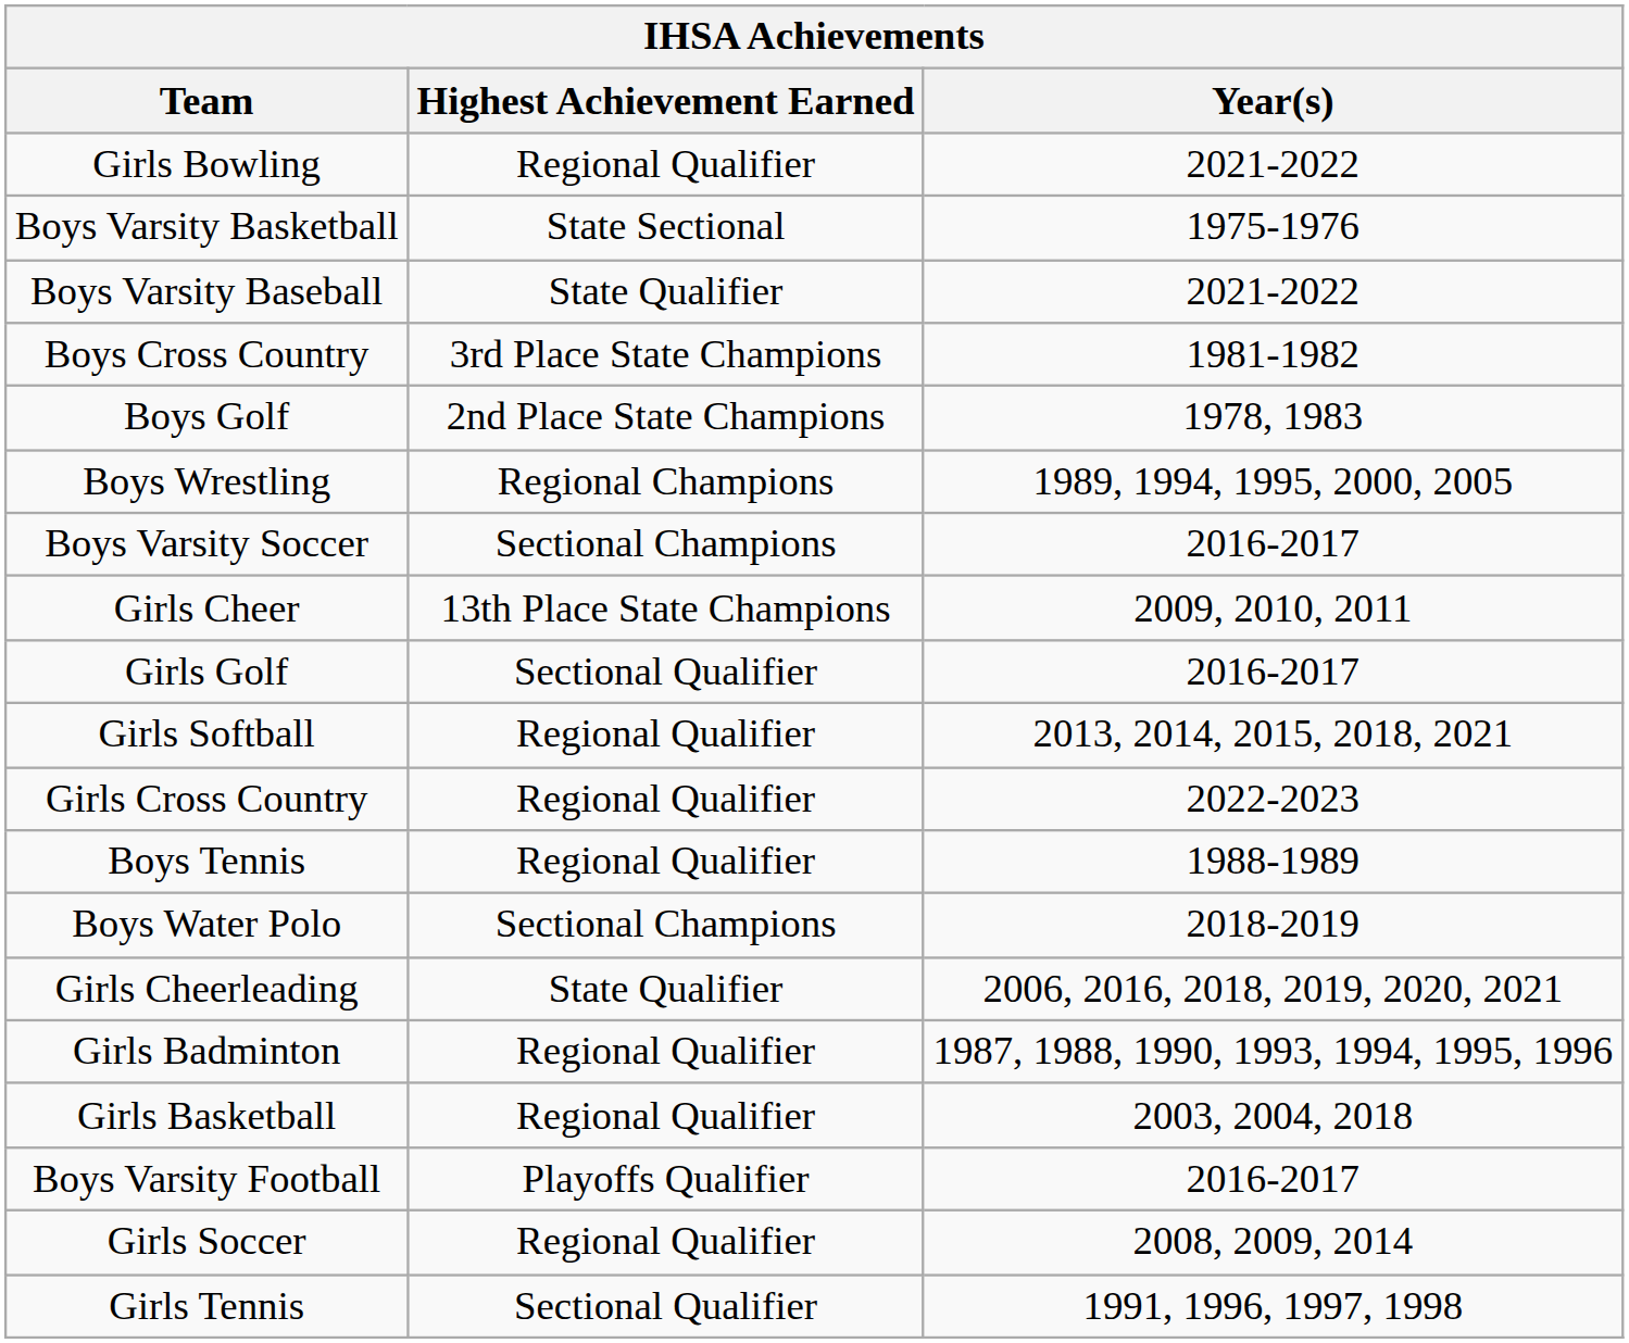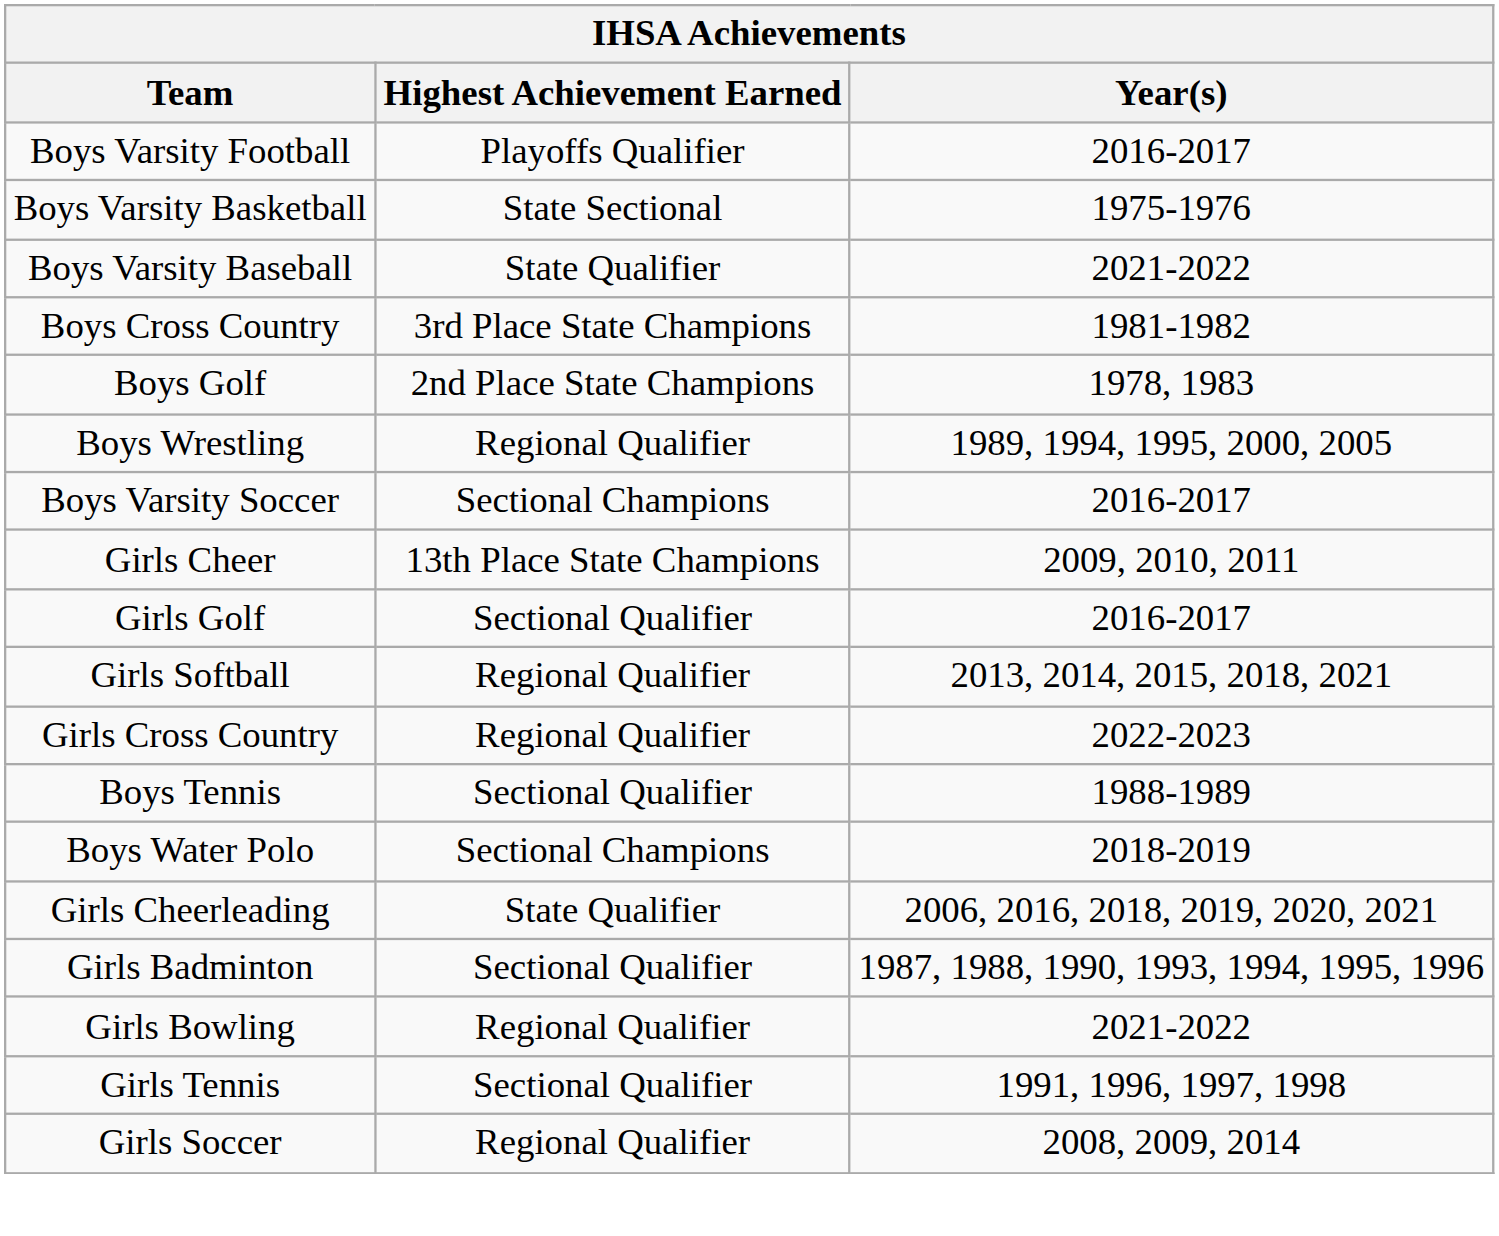rows swapped: Boys Varsity Football <-> Girls Bowling
Boys Wrestling | Highest Achievement Earned: Regional Champions -> Regional Qualifier
Boys Tennis | Highest Achievement Earned: Regional Qualifier -> Sectional Qualifier
Girls Badminton | Highest Achievement Earned: Regional Qualifier -> Sectional Qualifier
- row: Girls Basketball | Regional Qualifier | 2003, 2004, 2018
rows swapped: Girls Soccer <-> Girls Tennis
